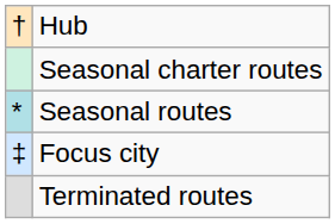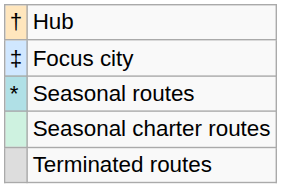rows swapped: Focus city <-> Seasonal charter routes
